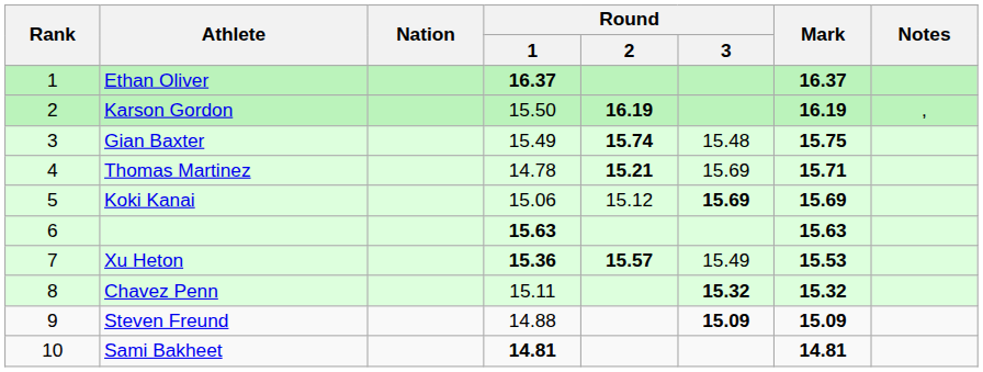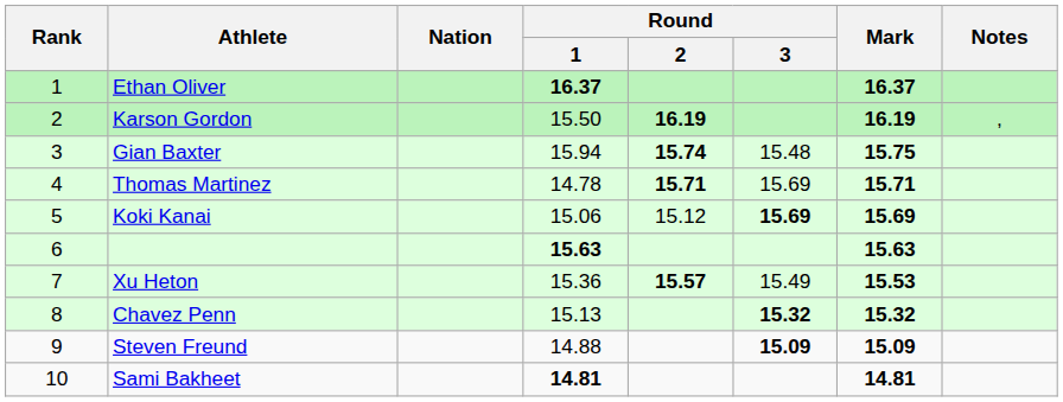Gian Baxter | Round / 1: 15.49 -> 15.94
Thomas Martinez | Round / 2: 15.21 -> 15.71
Xu Heton | Round / 1: bold -> normal
Chavez Penn | Round / 1: 15.11 -> 15.13
